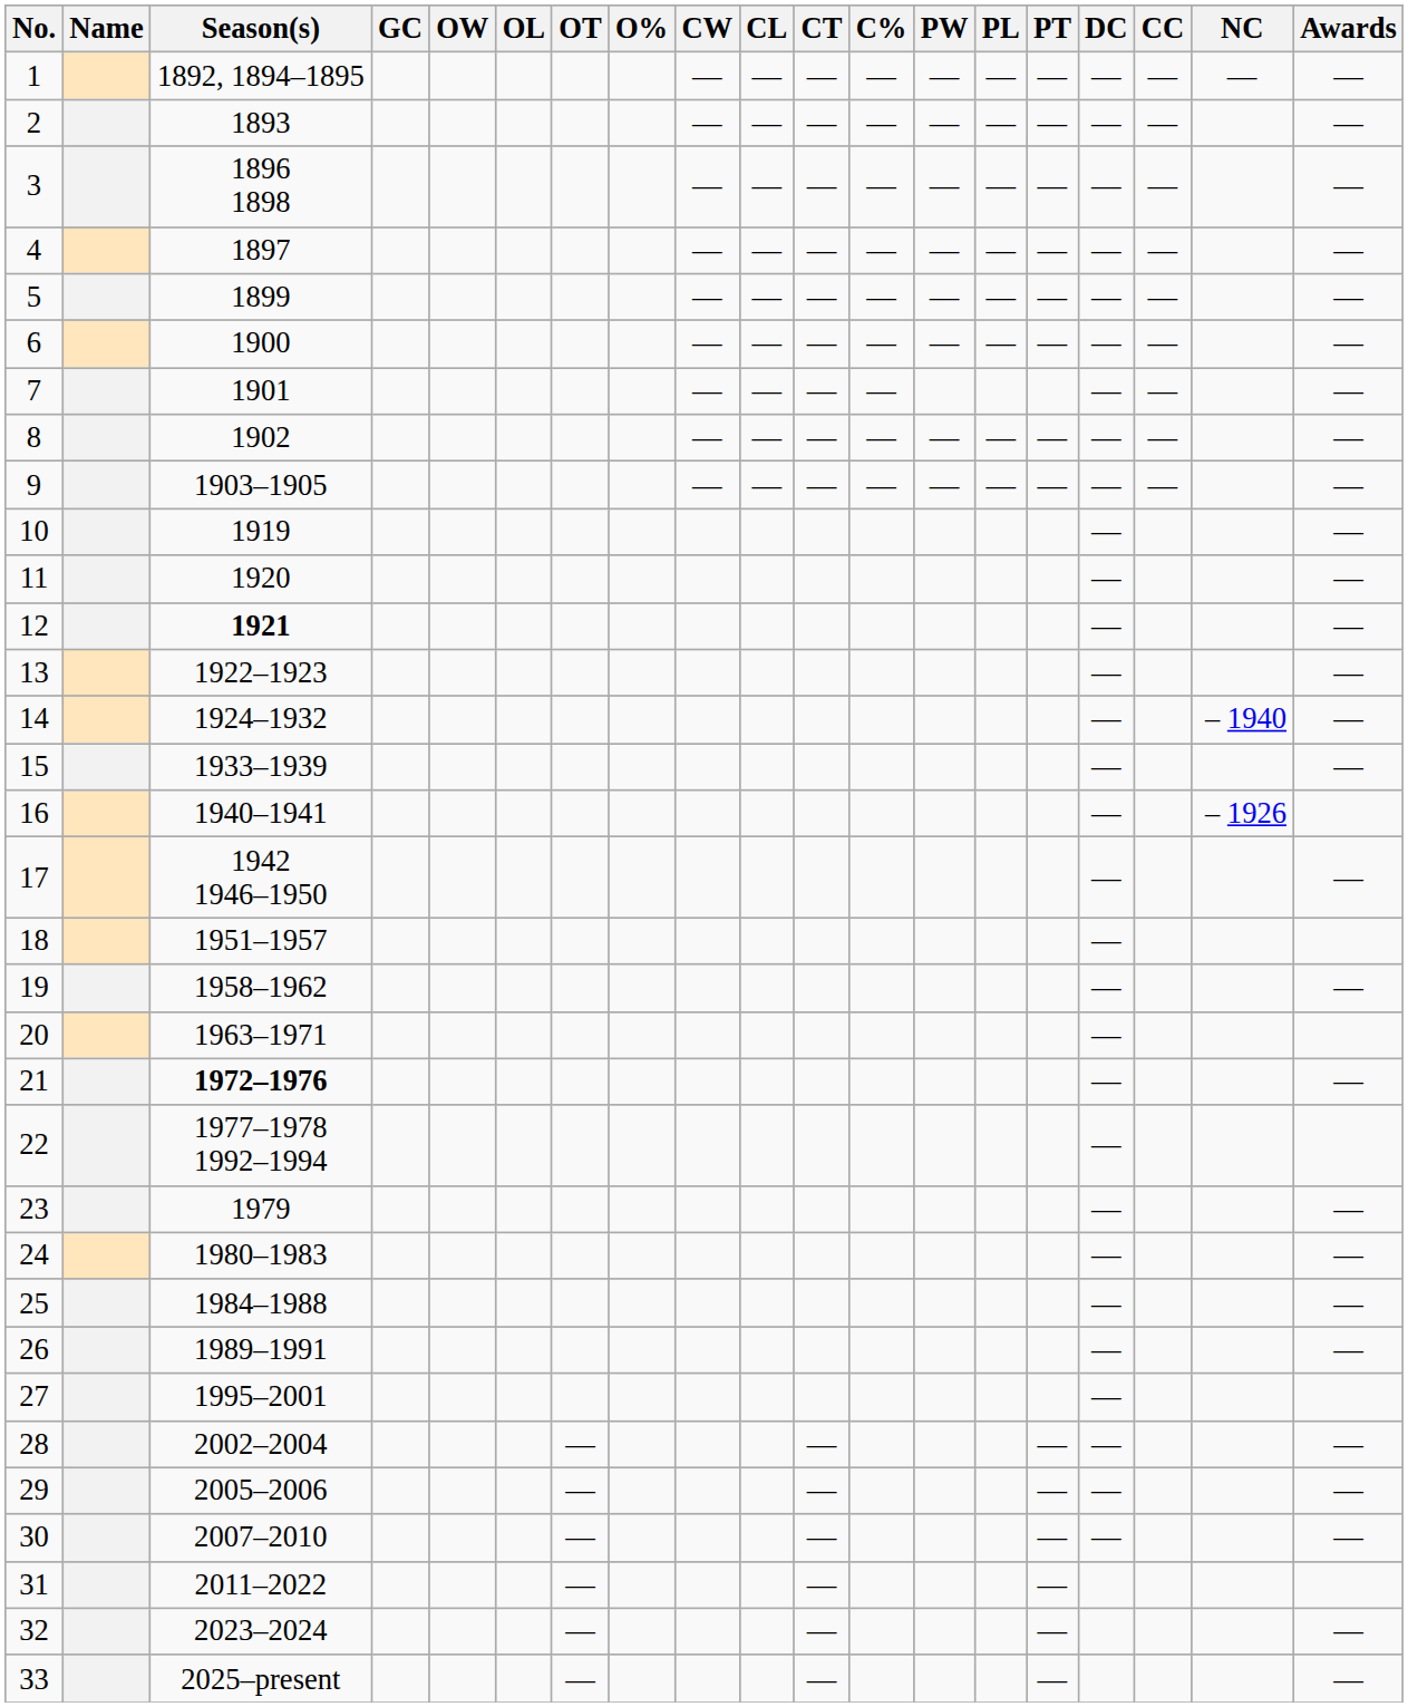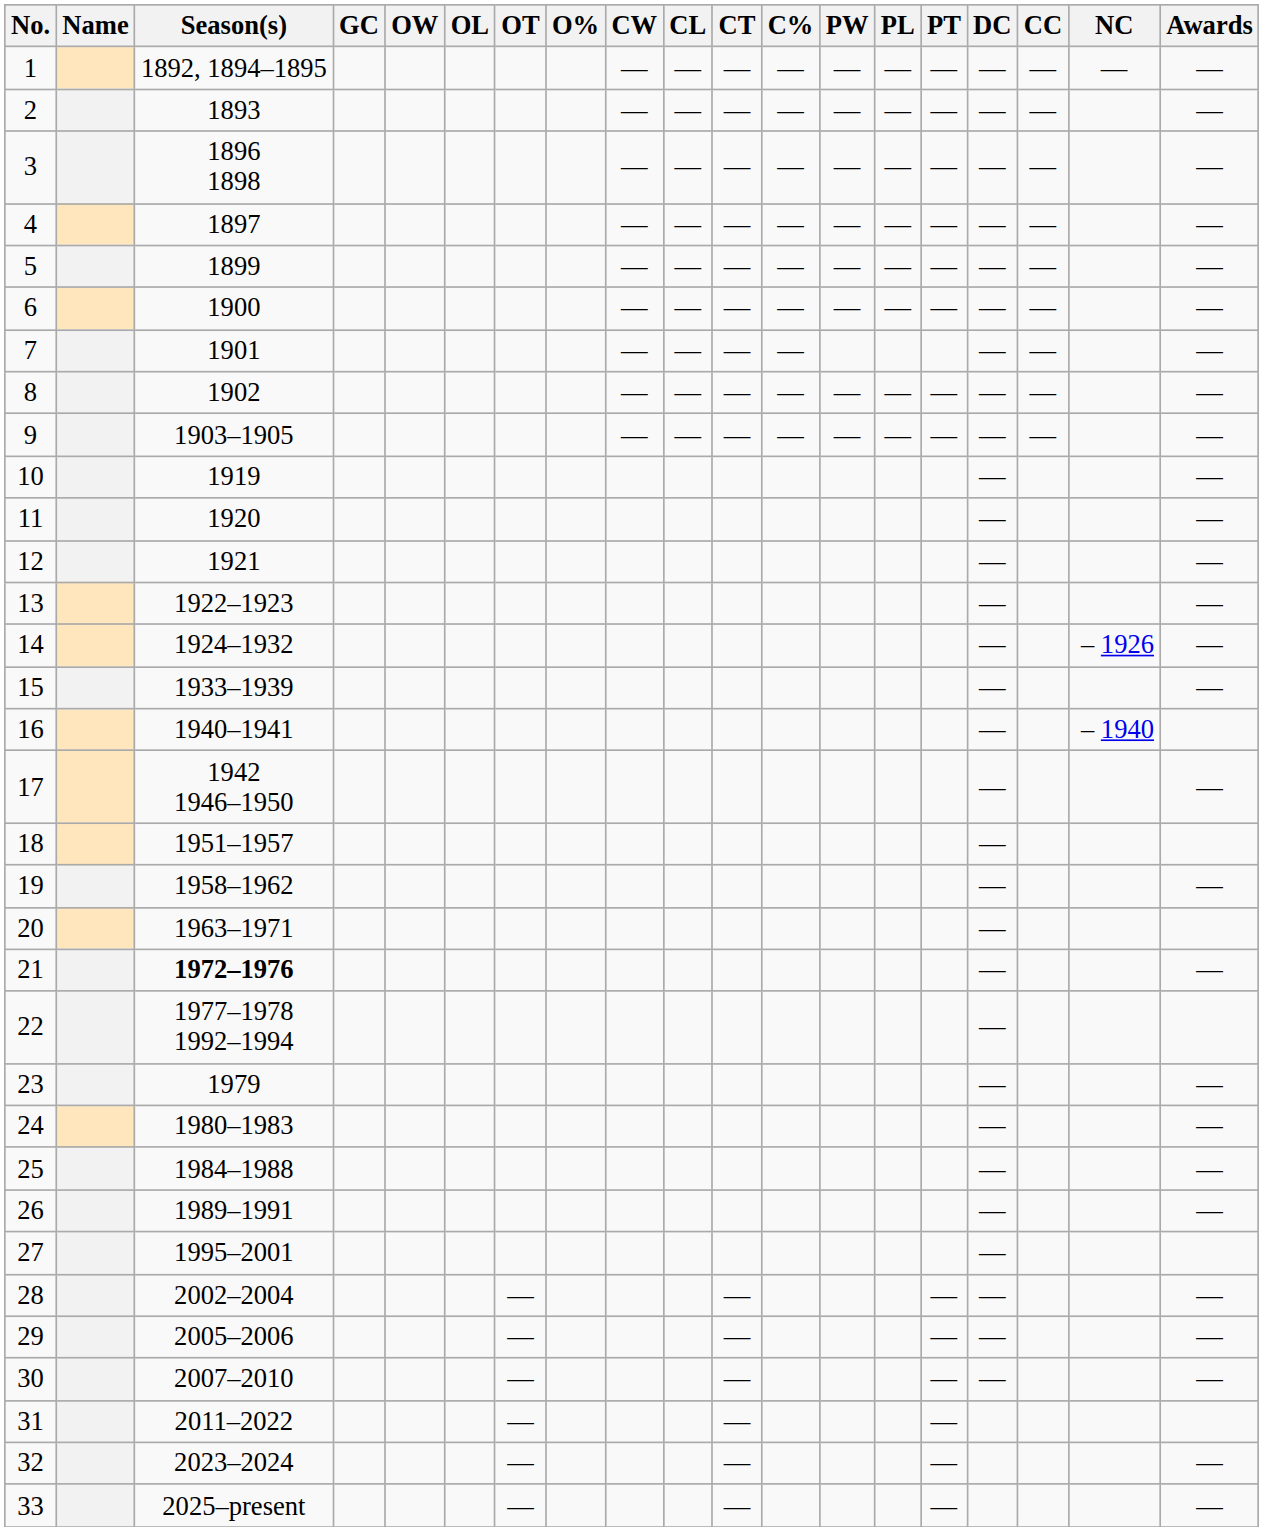12 | Season(s): bold -> normal
14 | NC: – 1940 -> – 1926
16 | NC: – 1926 -> – 1940
